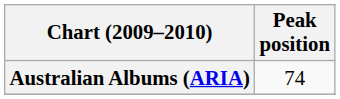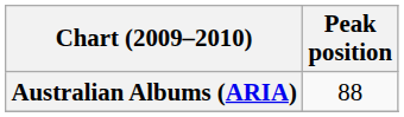Australian Albums (ARIA) | Peak position: 74 -> 88
